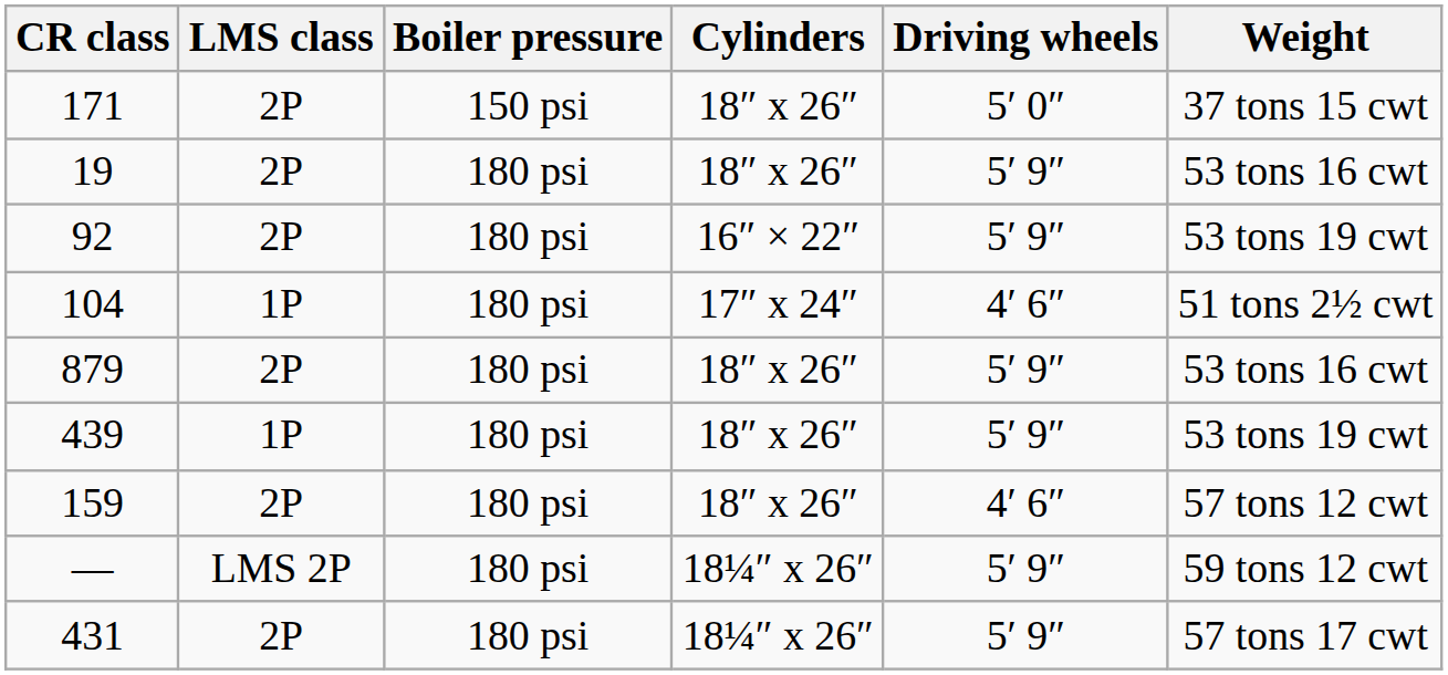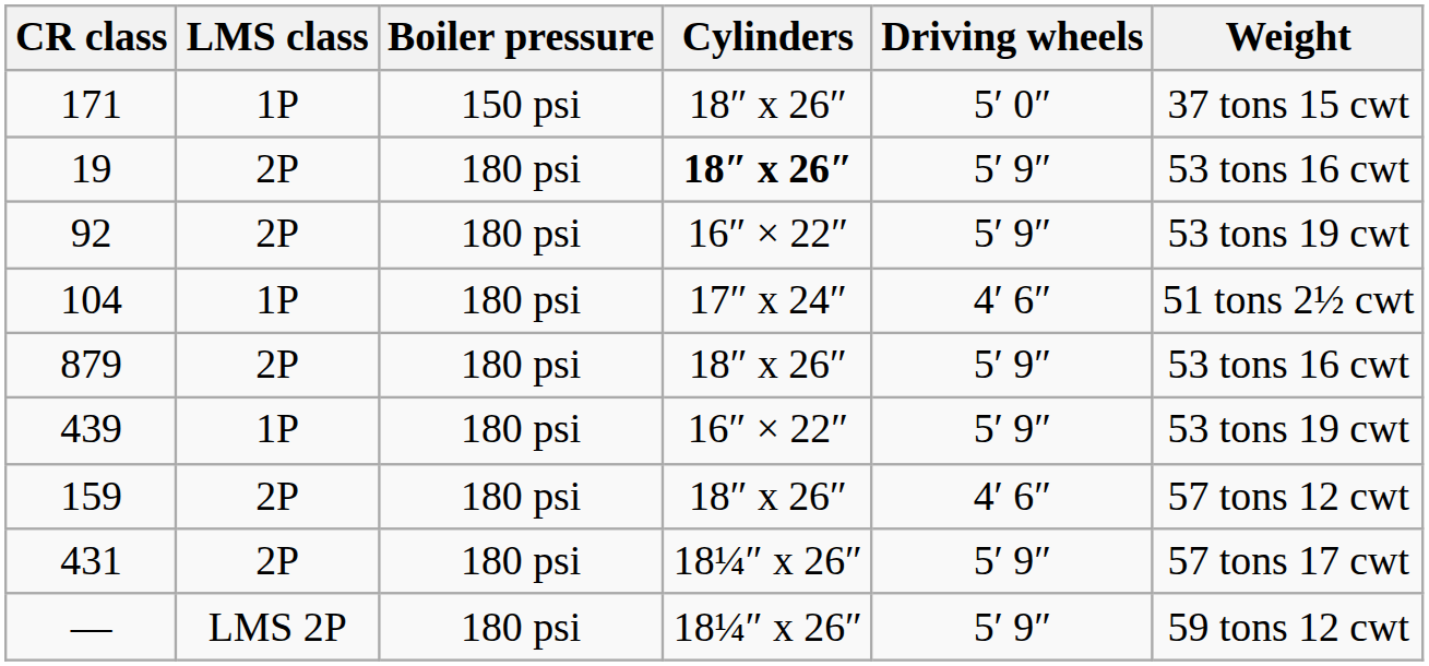171 | LMS class: 2P -> 1P
19 | Cylinders: normal -> bold
439 | Cylinders: 18″ x 26″ -> 16″ × 22″
rows swapped: 431 <-> —
